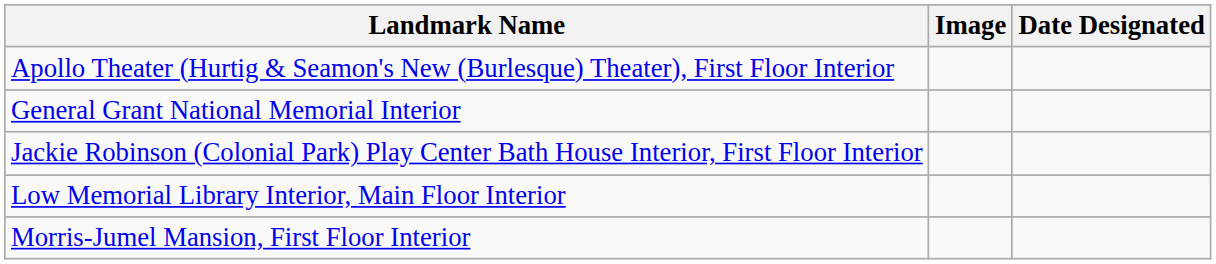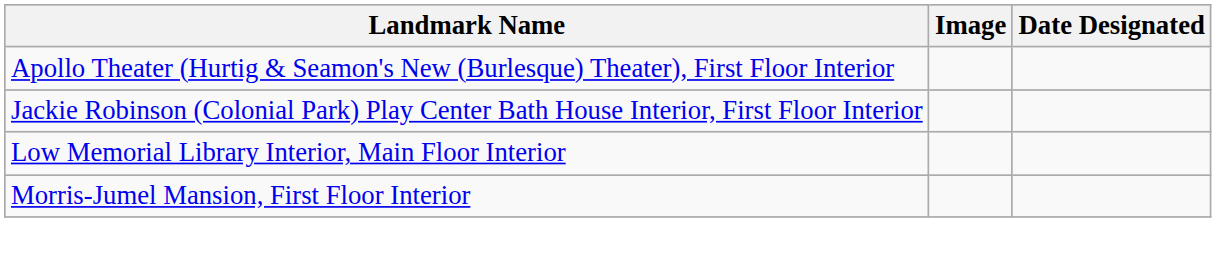- row: General Grant National Memorial Interior
